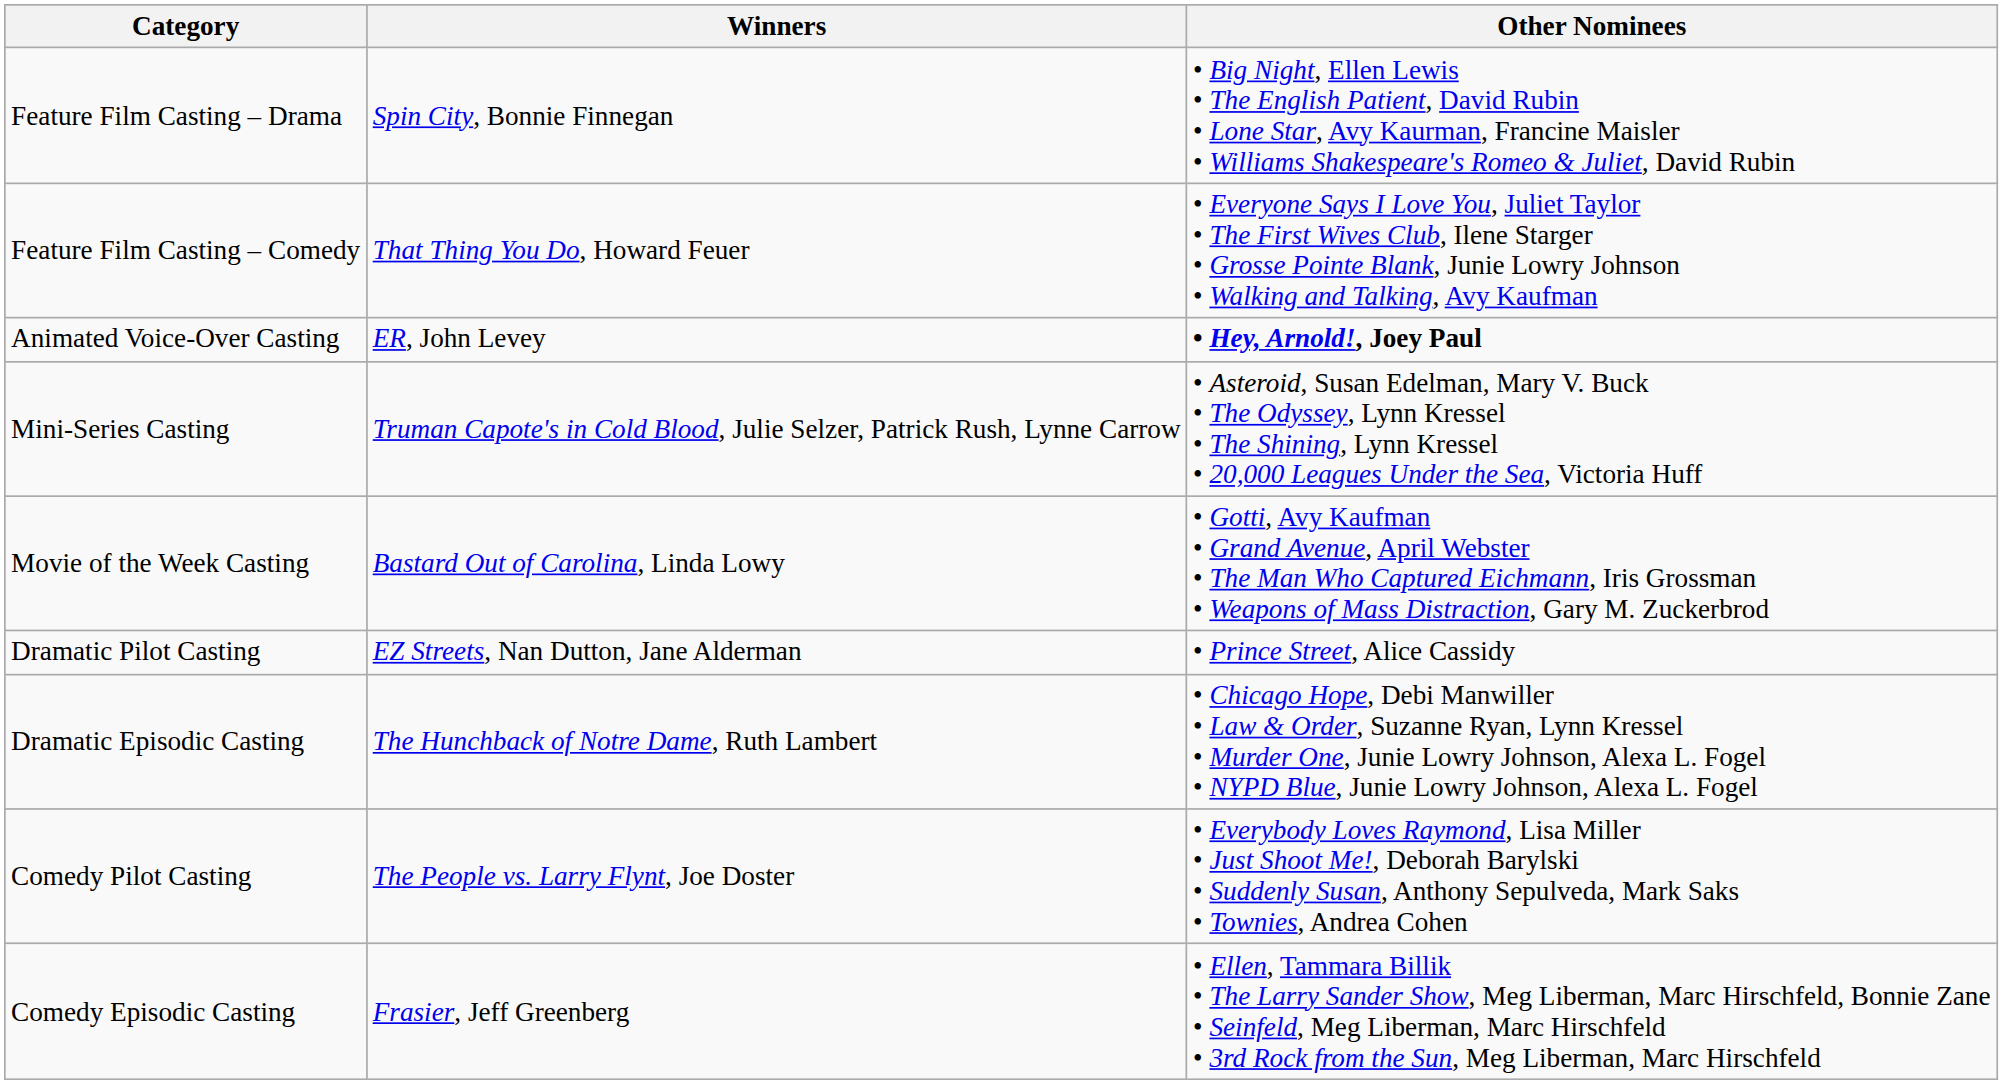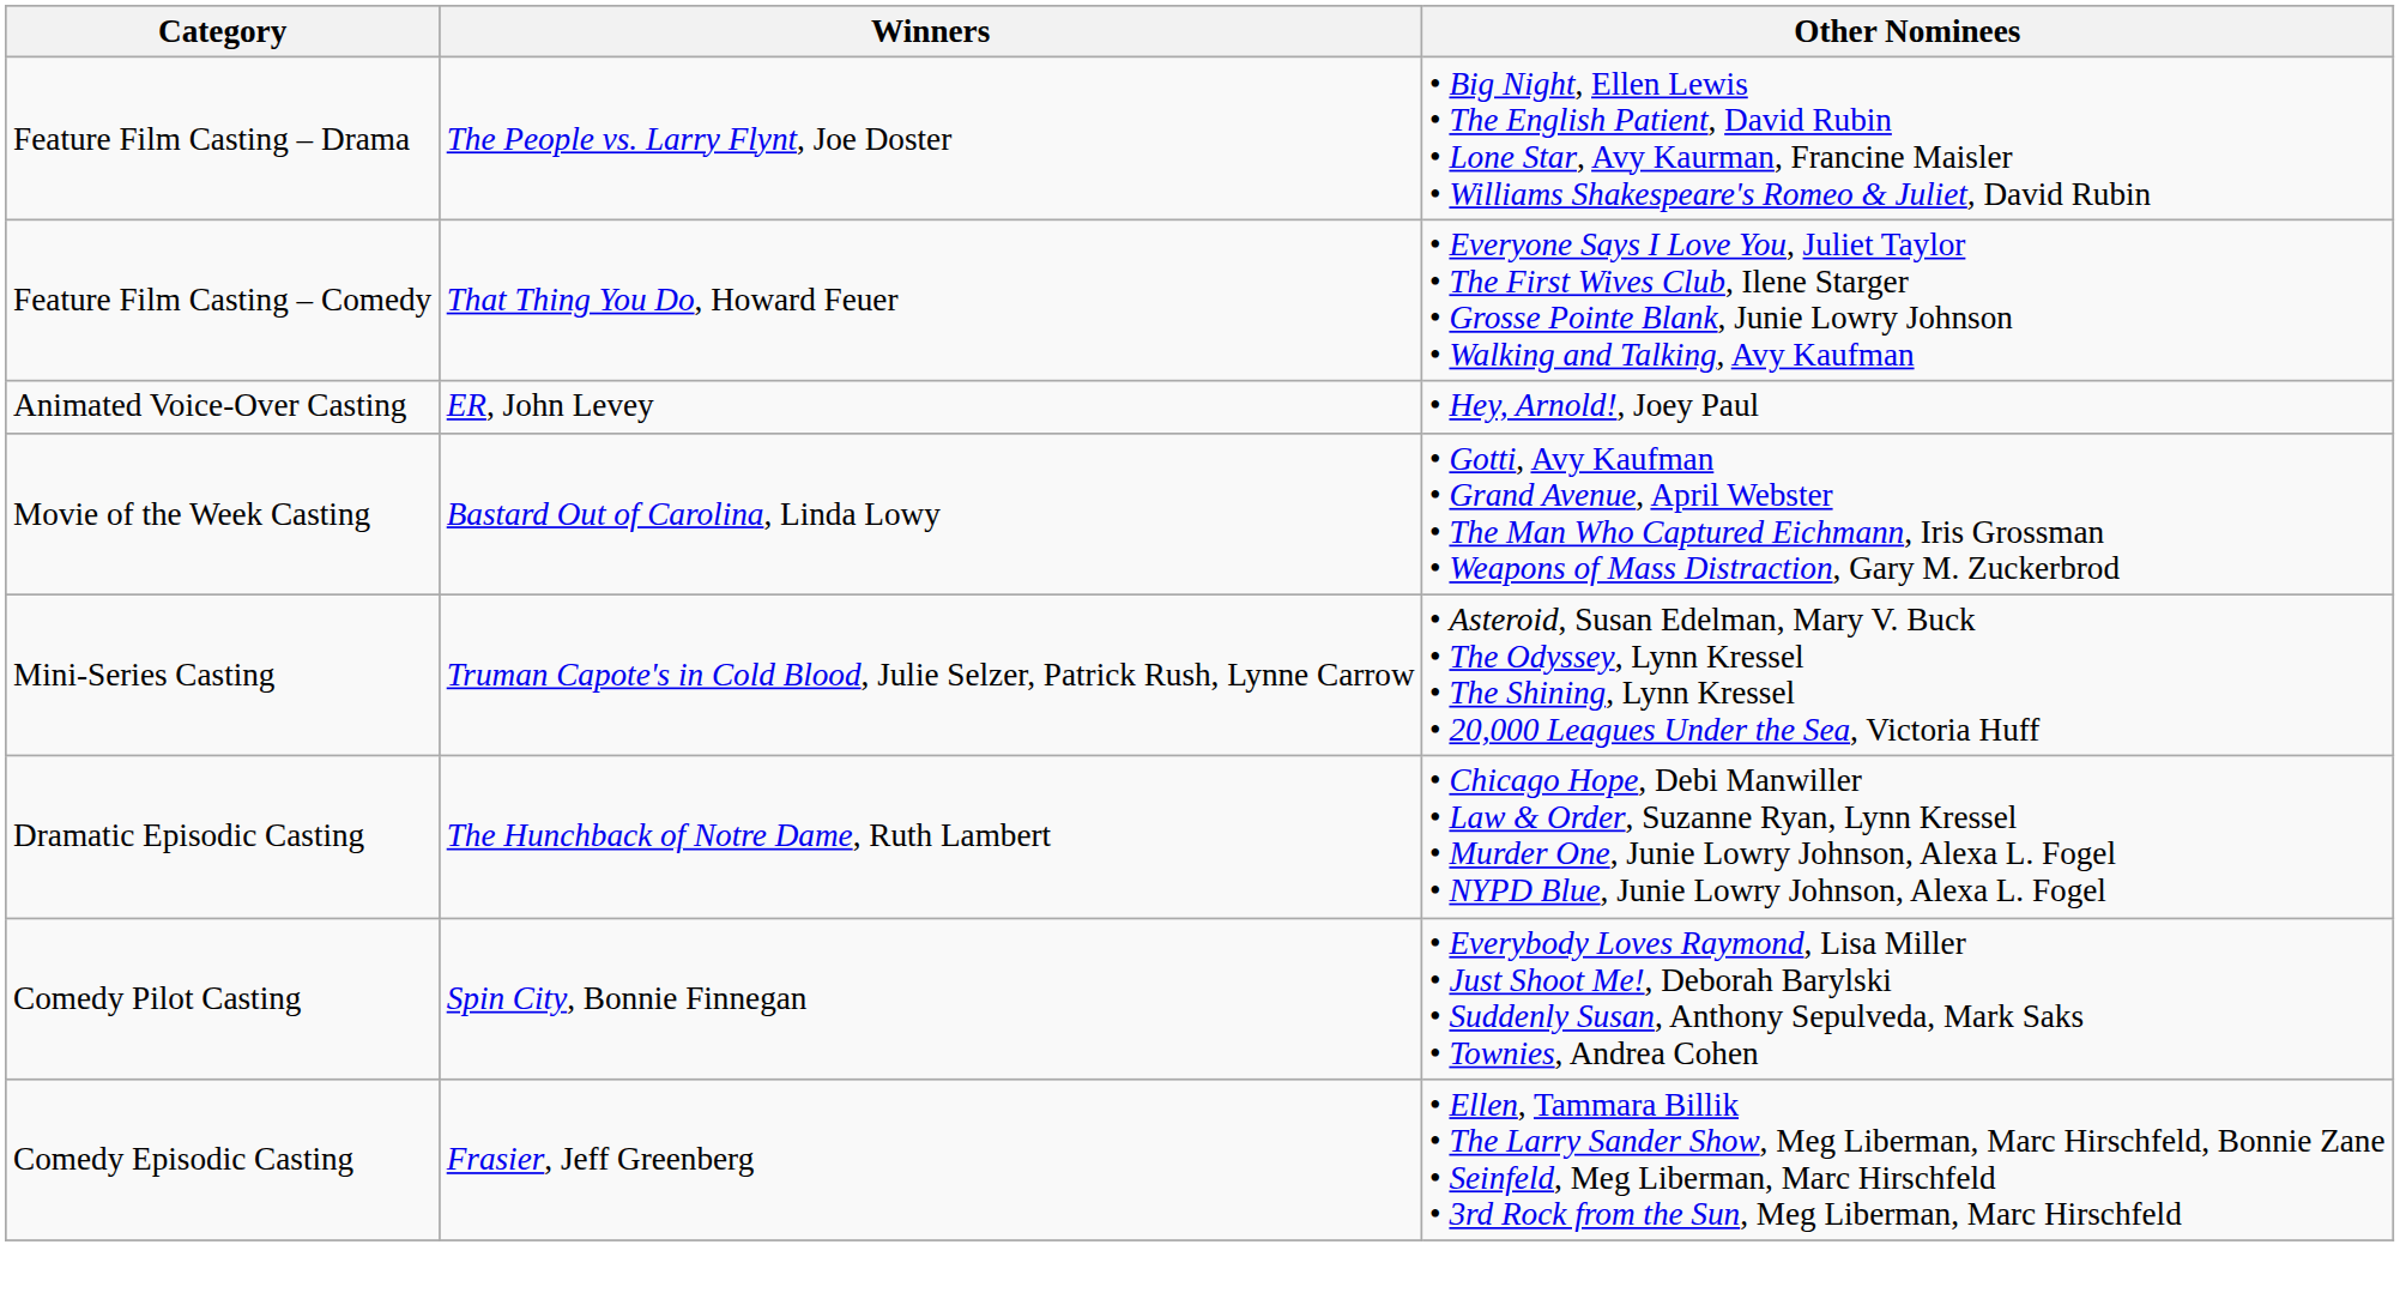Feature Film Casting – Drama | Winners: Spin City, Bonnie Finnegan -> The People vs. Larry Flynt, Joe Doster
Animated Voice-Over Casting | Other Nominees: bold -> normal
rows swapped: Mini-Series Casting <-> Movie of the Week Casting
- row: Dramatic Pilot Casting | EZ Streets, Nan Dutton, Jane Alderman | • Prince Street, Alice Cassidy
Comedy Pilot Casting | Winners: The People vs. Larry Flynt, Joe Doster -> Spin City, Bonnie Finnegan
